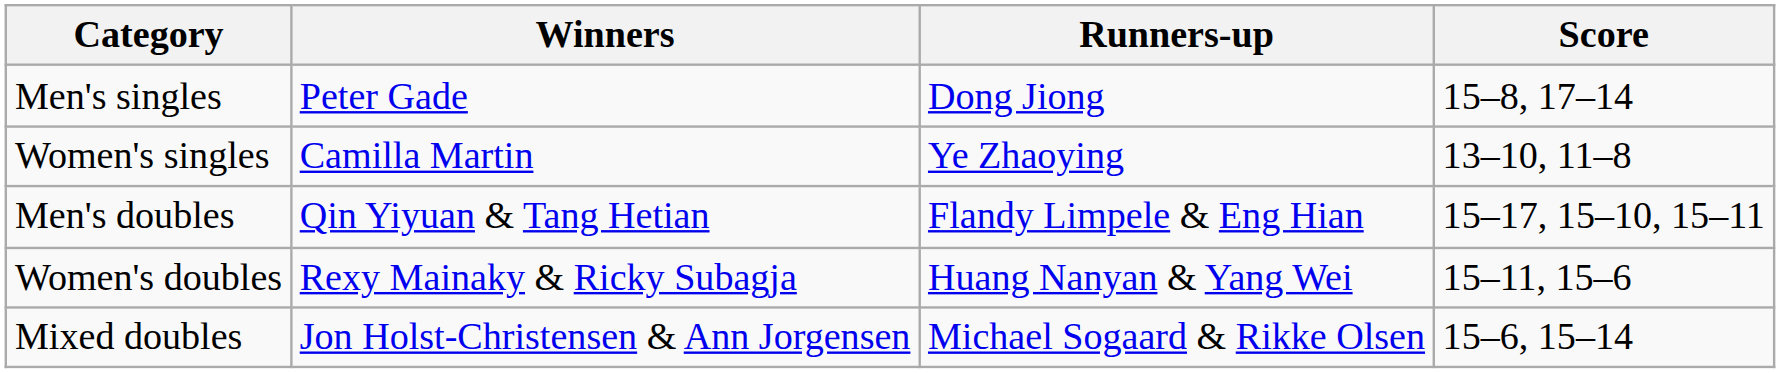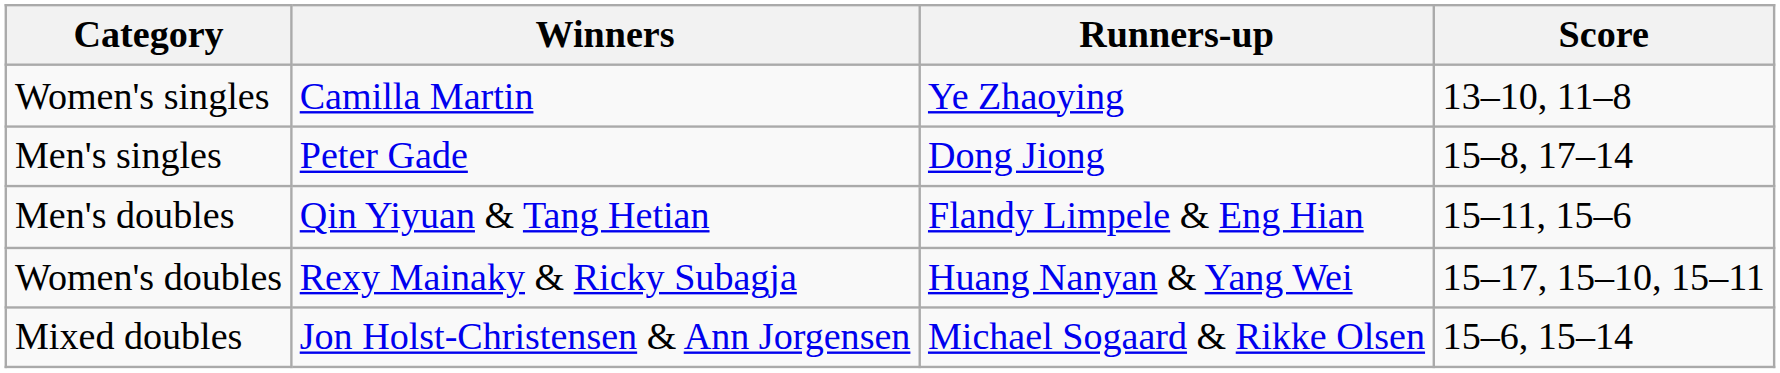rows swapped: Men's singles <-> Women's singles
Men's doubles | Score: 15–17, 15–10, 15–11 -> 15–11, 15–6
Women's doubles | Score: 15–11, 15–6 -> 15–17, 15–10, 15–11
